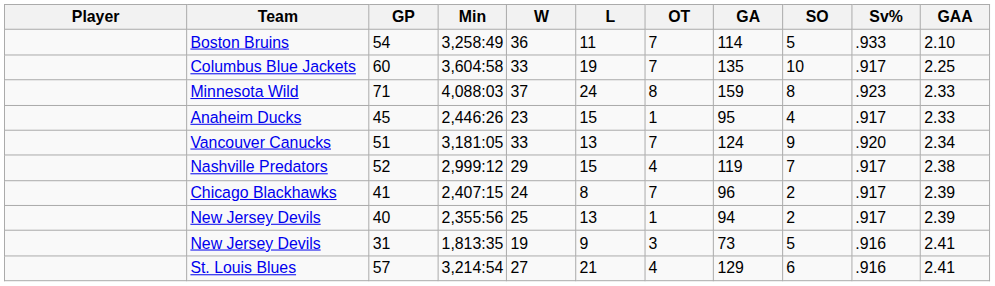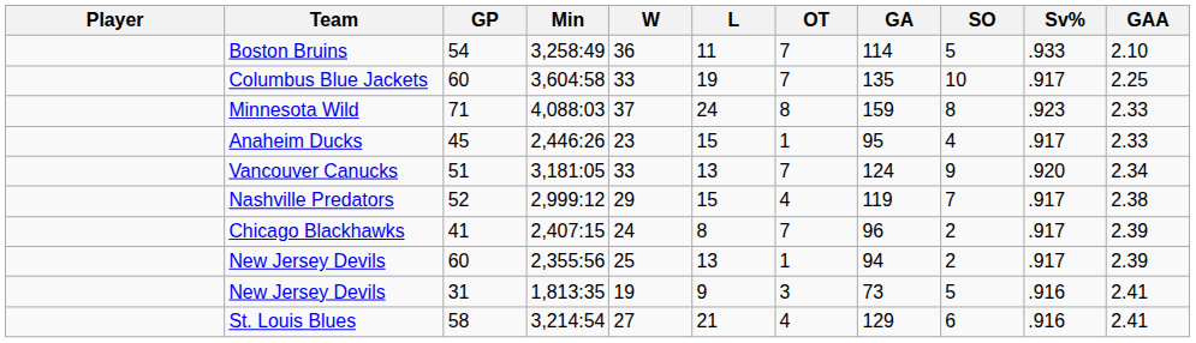New Jersey Devils / 2,355:56 | GP: 40 -> 60
St. Louis Blues | GP: 57 -> 58
